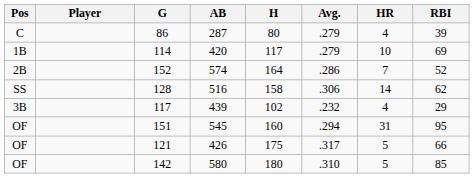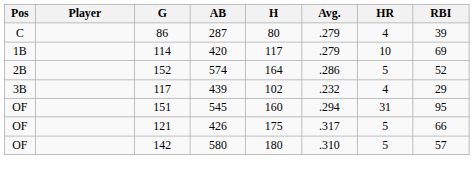152 | HR: 7 -> 5
- row: SS | 128 | 516 | 158 | .306 | 14 | 62
142 | RBI: 85 -> 57
